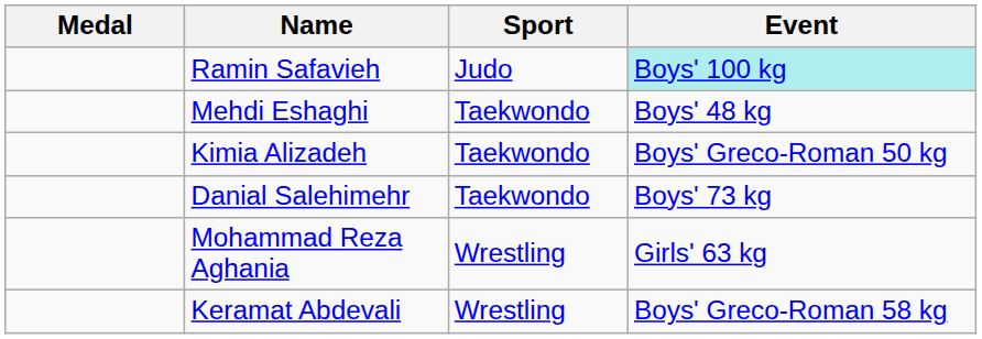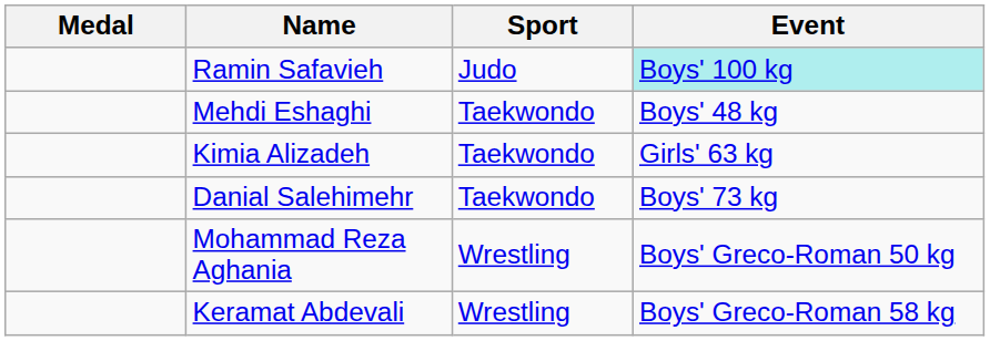Kimia Alizadeh | Event: Boys' Greco-Roman 50 kg -> Girls' 63 kg
Mohammad Reza Aghania | Event: Girls' 63 kg -> Boys' Greco-Roman 50 kg
